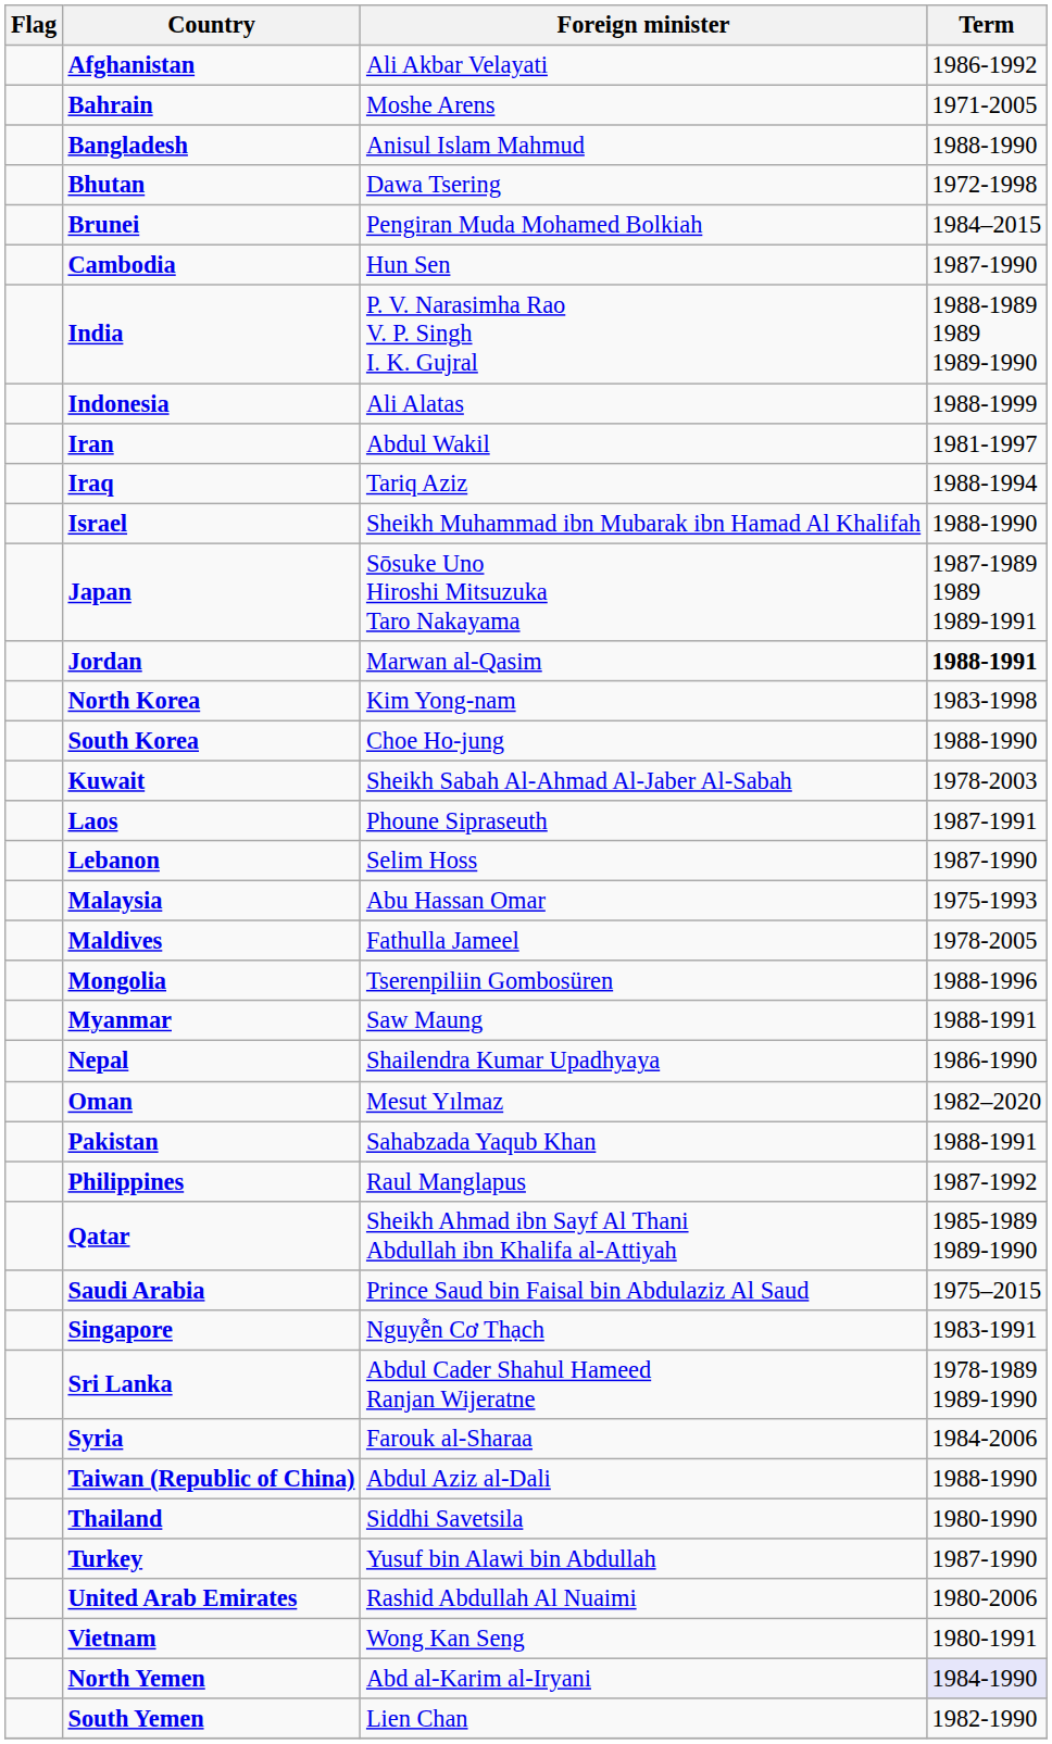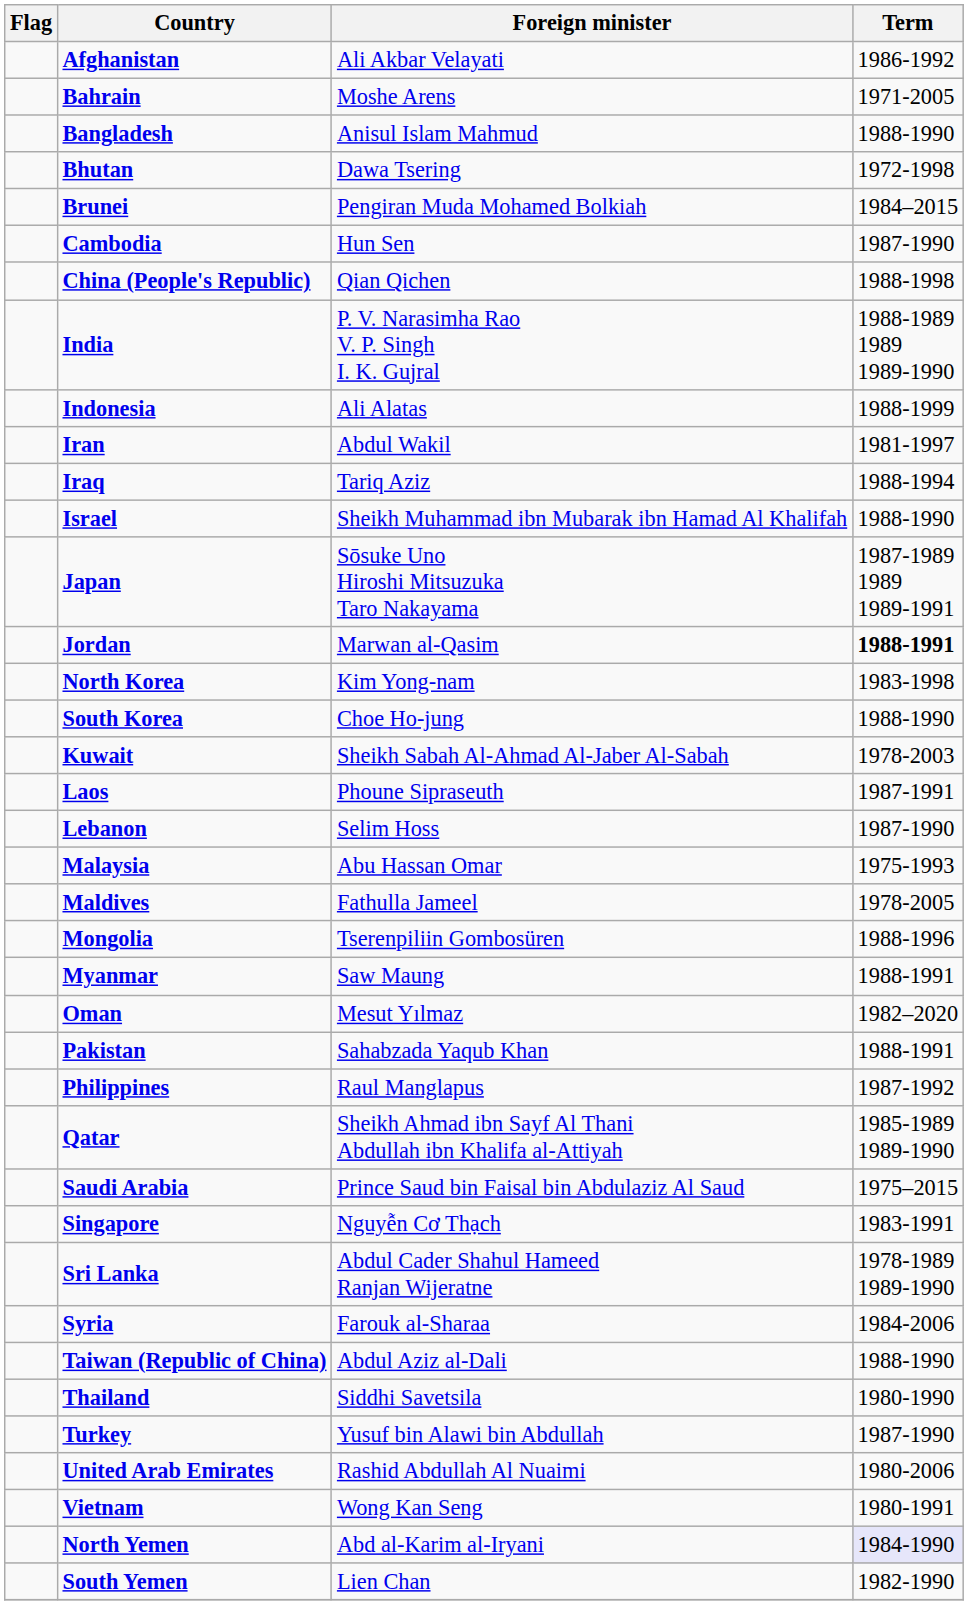+ row: China (People's Republic) | Qian Qichen | 1988-1998
- row: Nepal | Shailendra Kumar Upadhyaya | 1986-1990
